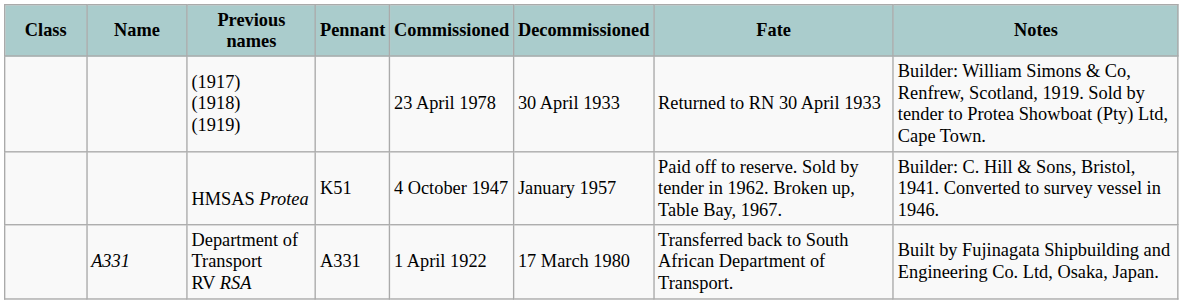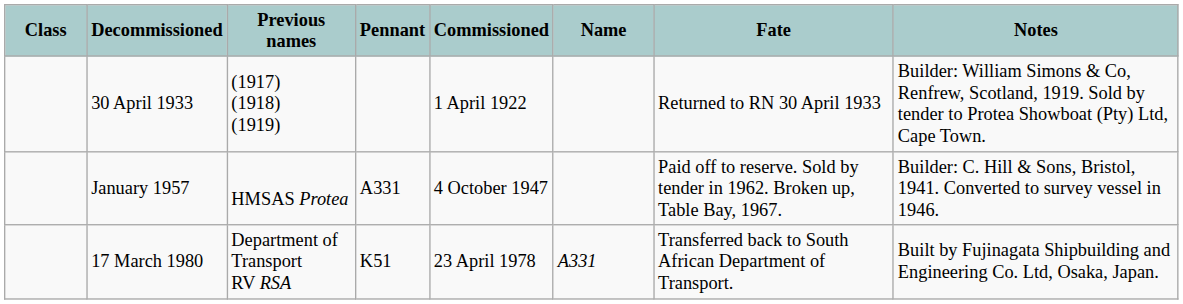columns swapped: Name <-> Decommissioned
(1917) (1918) (1919) | Commissioned: 23 April 1978 -> 1 April 1922
HMSAS Protea | Pennant: K51 -> A331
Department of Transport RV RSA | Pennant: A331 -> K51
Department of Transport RV RSA | Commissioned: 1 April 1922 -> 23 April 1978
